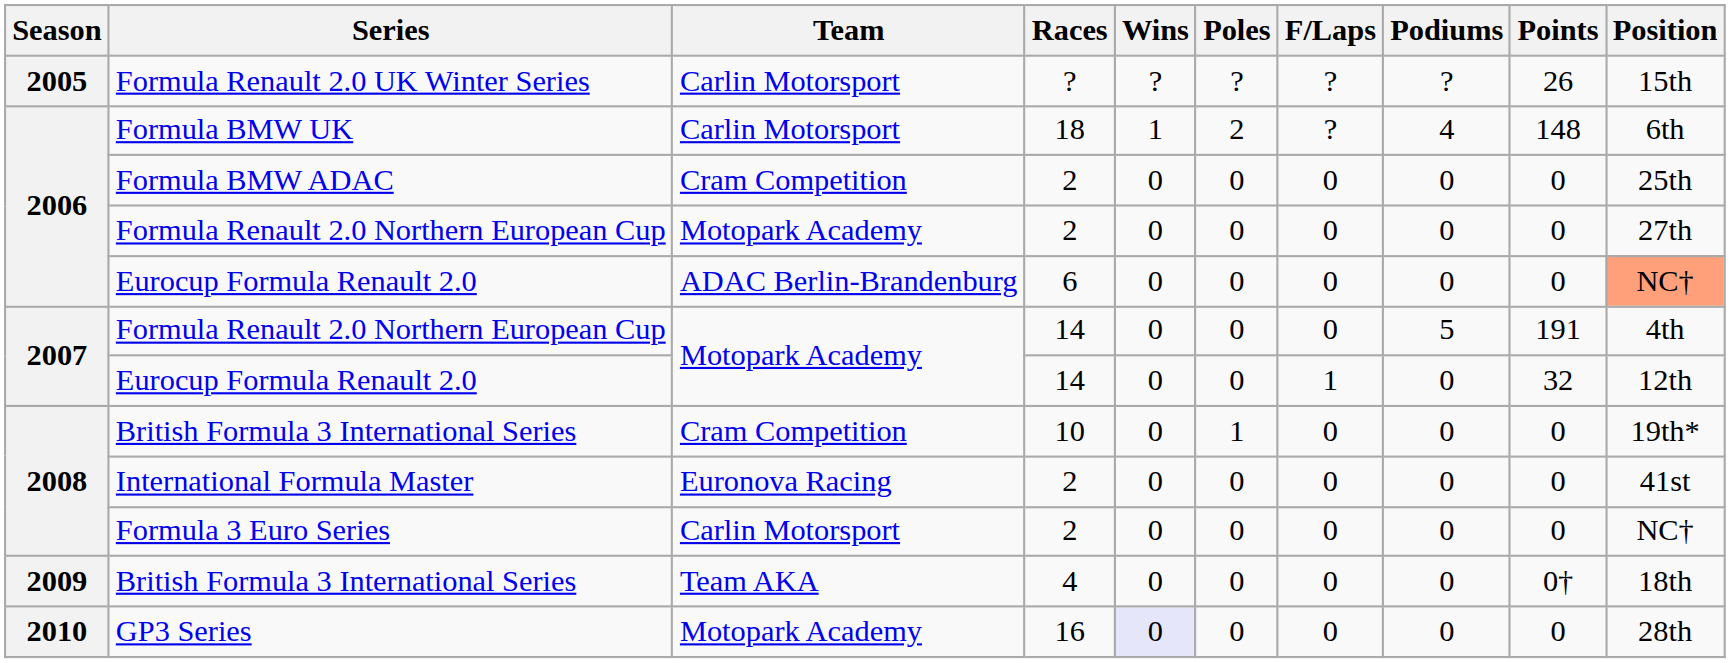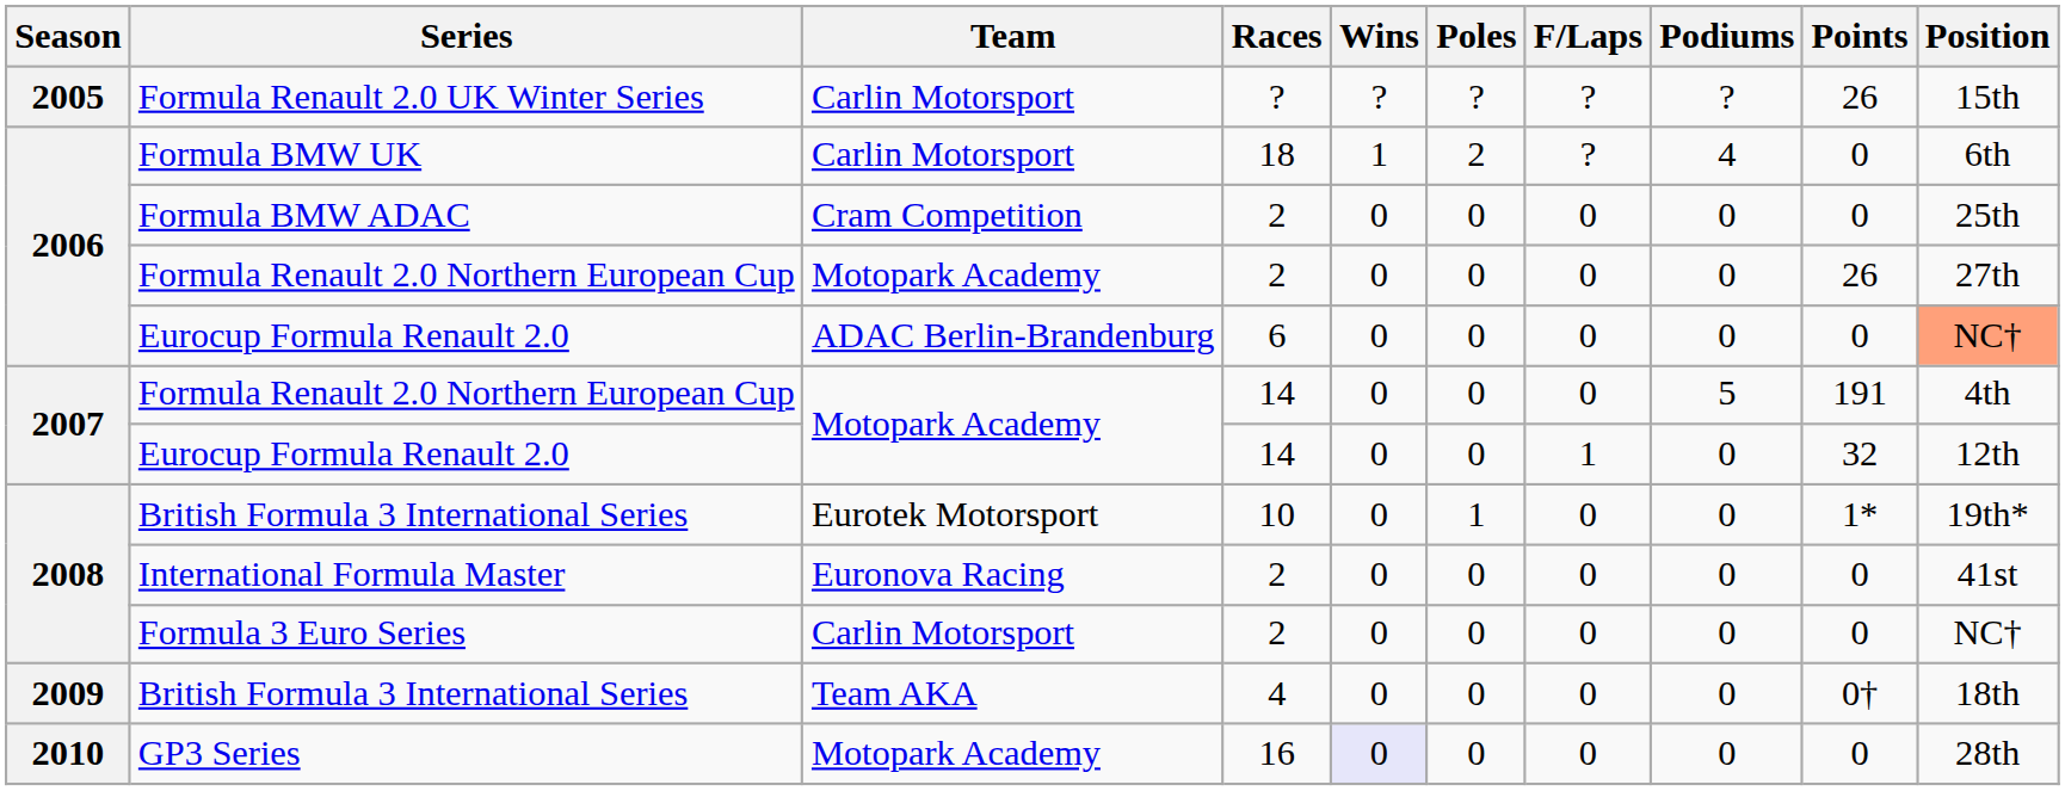Formula BMW UK | Points: 148 -> 0
Formula Renault 2.0 Northern European Cup / 2 | Points: 0 -> 26
British Formula 3 International Series / 10 | Team: Cram Competition -> Eurotek Motorsport
British Formula 3 International Series / 10 | Points: 0 -> 1*
